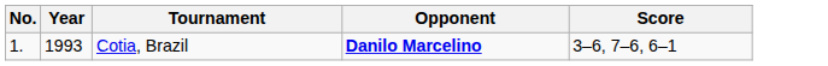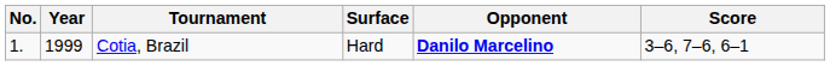+ column: Surface | Hard
Cotia, Brazil | Year: 1993 -> 1999
